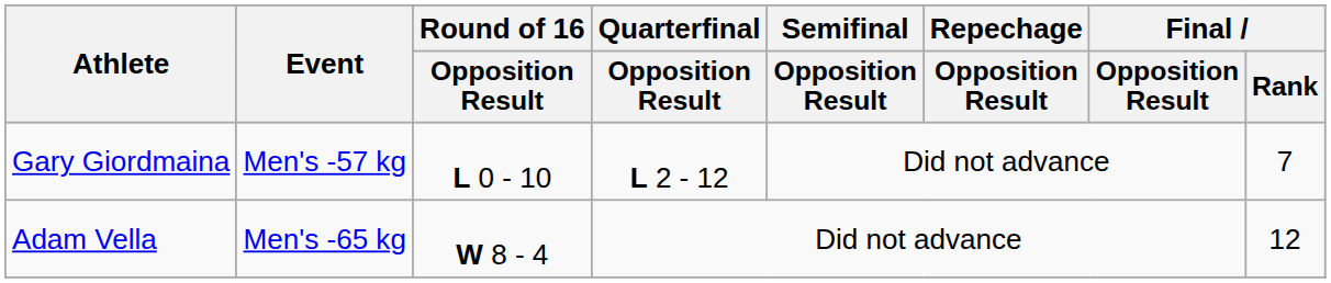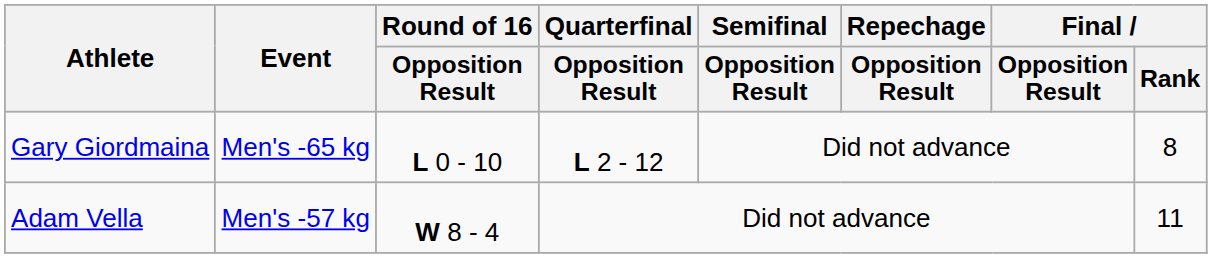Gary Giordmaina | Event: Men's -57 kg -> Men's -65 kg
Gary Giordmaina | Final / Rank: 7 -> 8
Adam Vella | Event: Men's -65 kg -> Men's -57 kg
Adam Vella | Final / Rank: 12 -> 11
